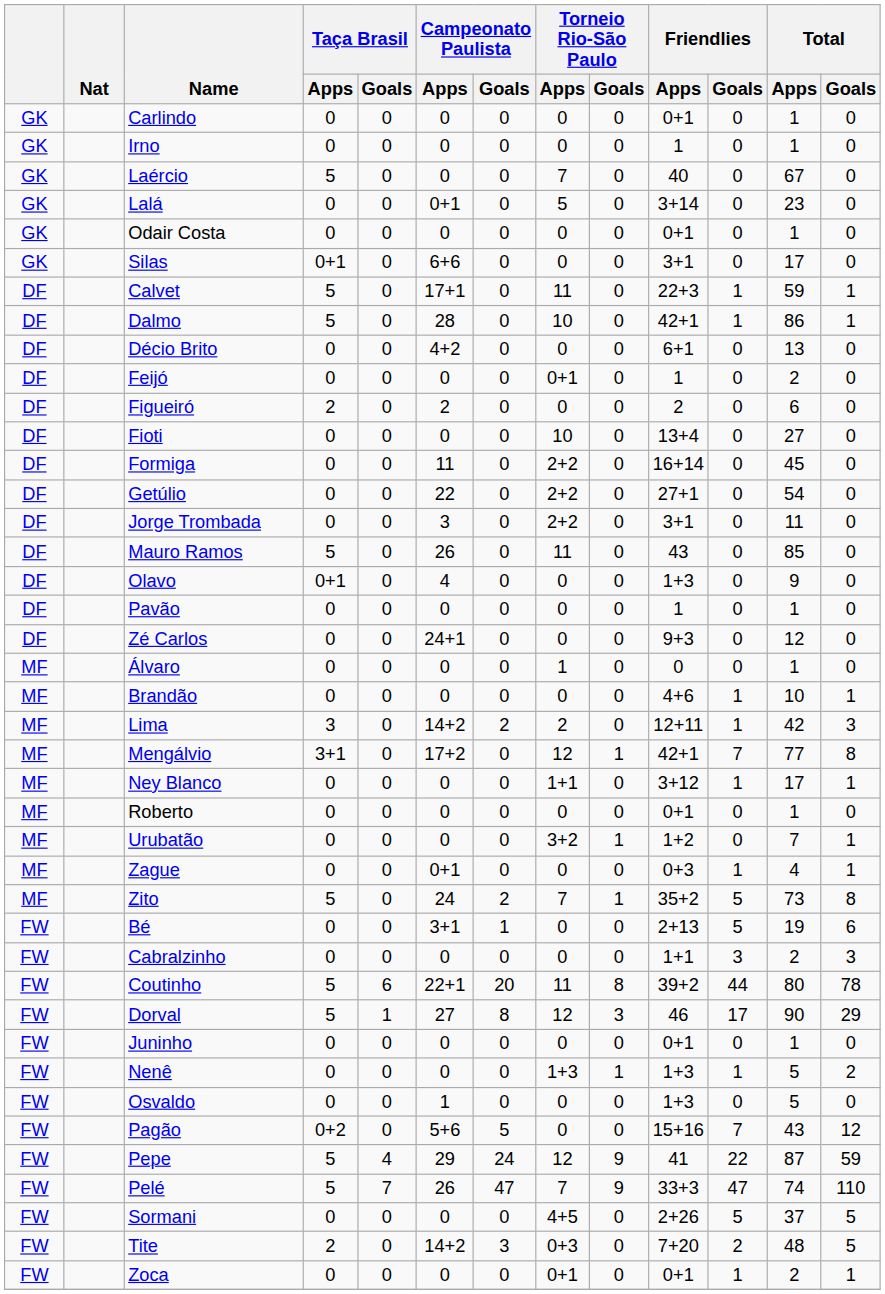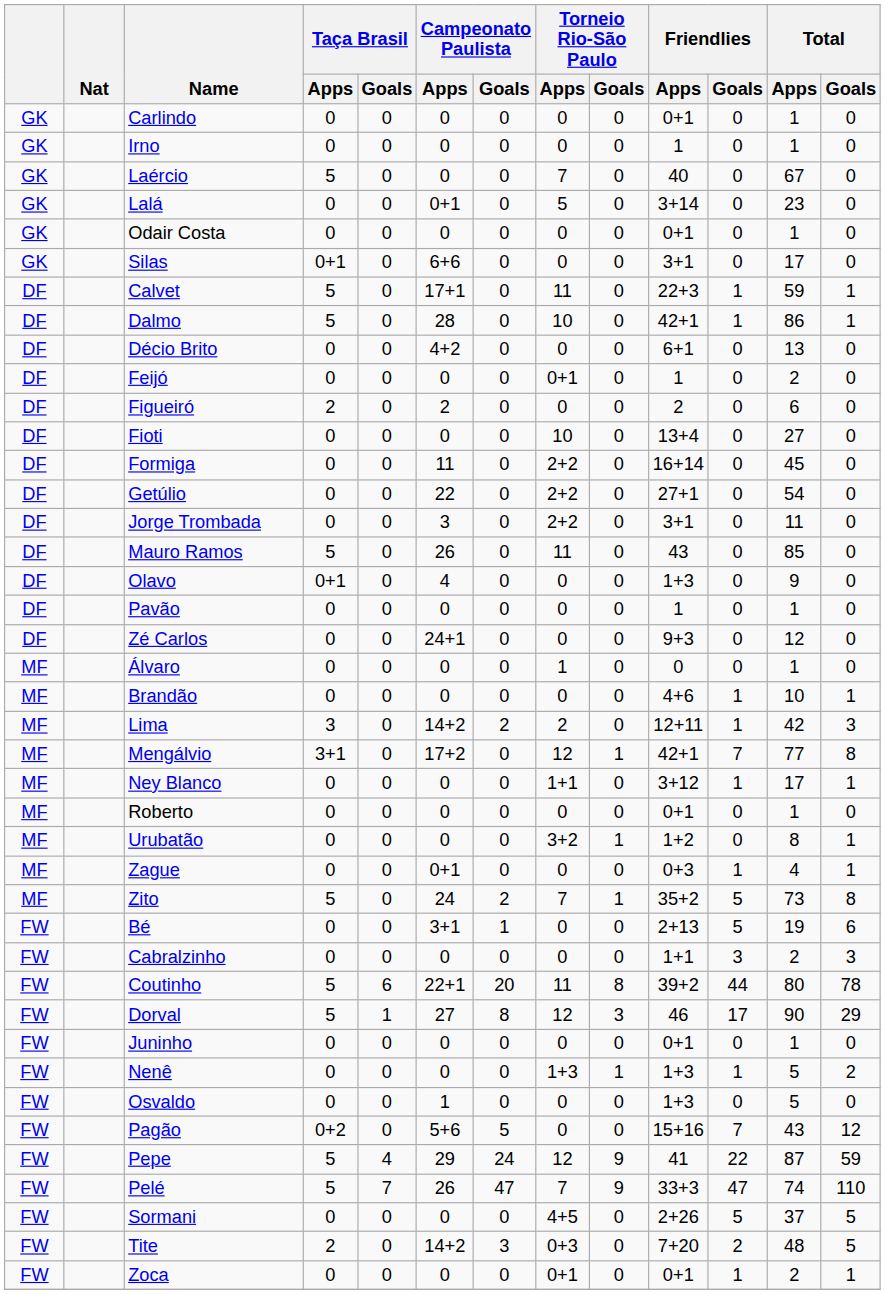Urubatão | Total / Apps: 7 -> 8
